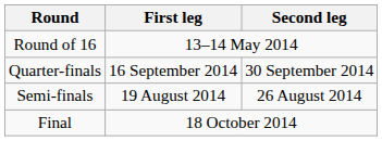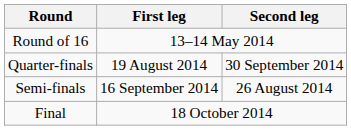Quarter-finals | First leg: 16 September 2014 -> 19 August 2014
Semi-finals | First leg: 19 August 2014 -> 16 September 2014
